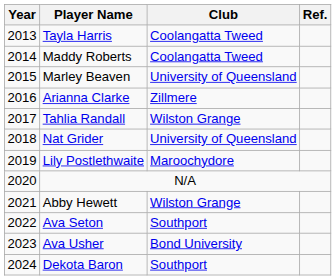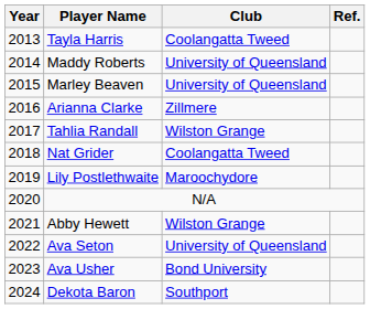Maddy Roberts | Club: Coolangatta Tweed -> University of Queensland
Nat Grider | Club: University of Queensland -> Coolangatta Tweed
Ava Seton | Club: Southport -> University of Queensland
